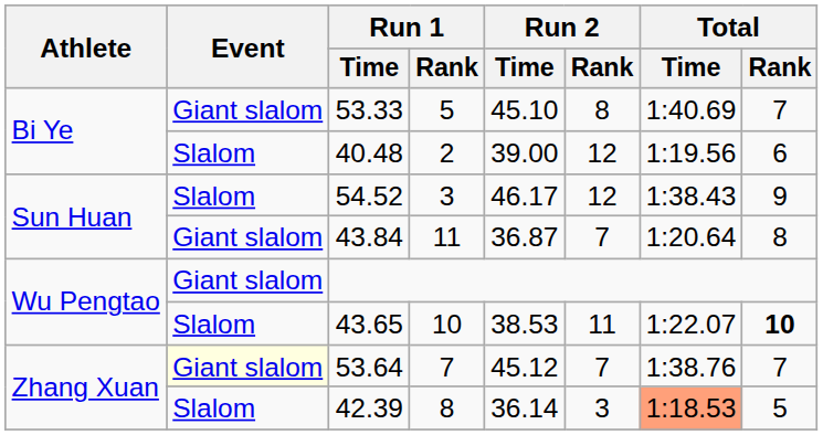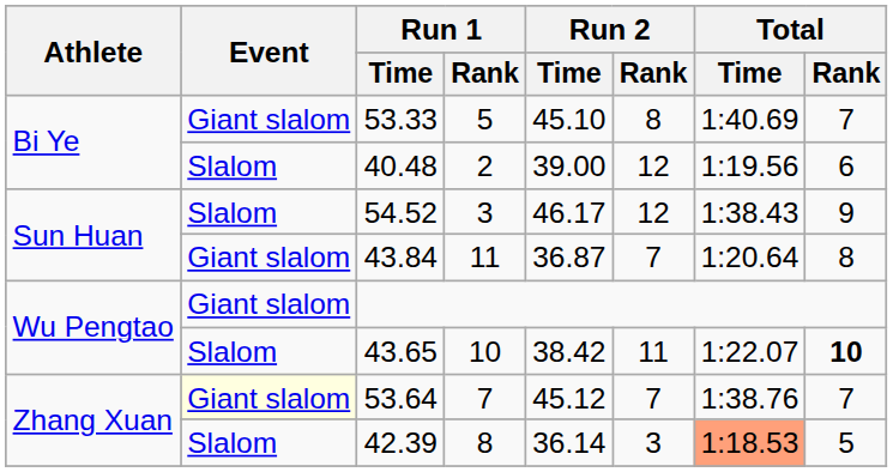43.65 | Run 2 / Time: 38.53 -> 38.42
